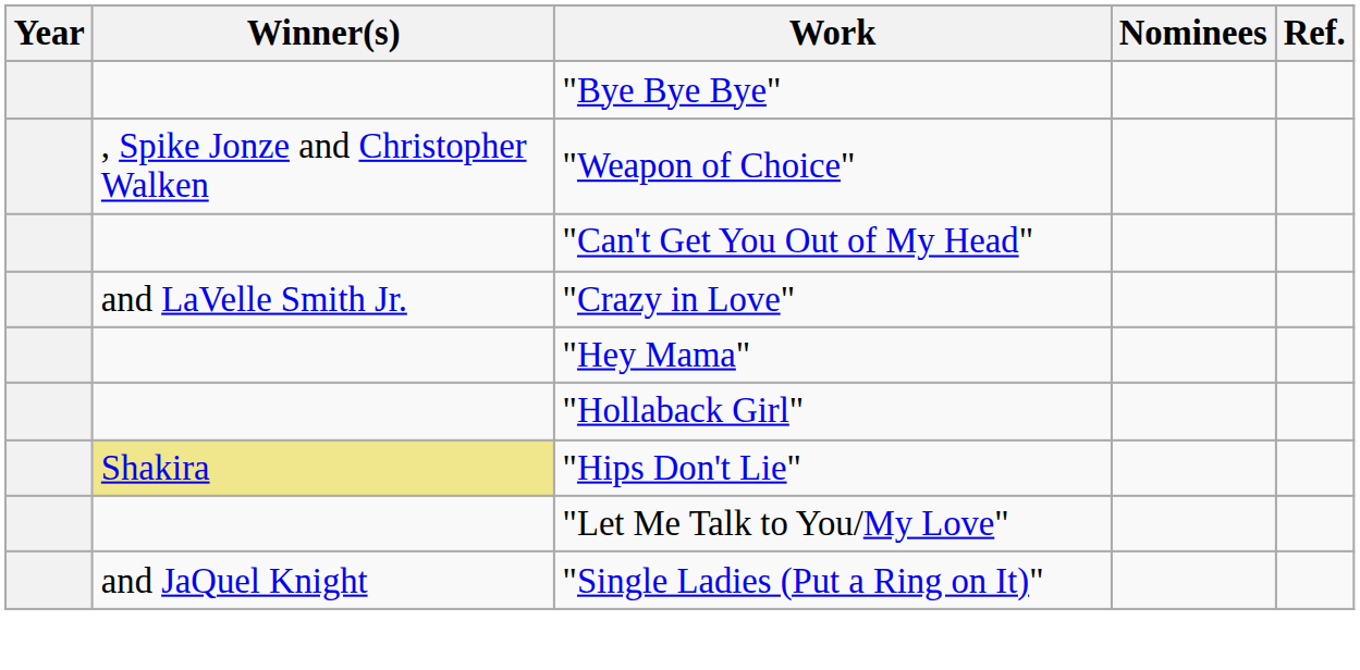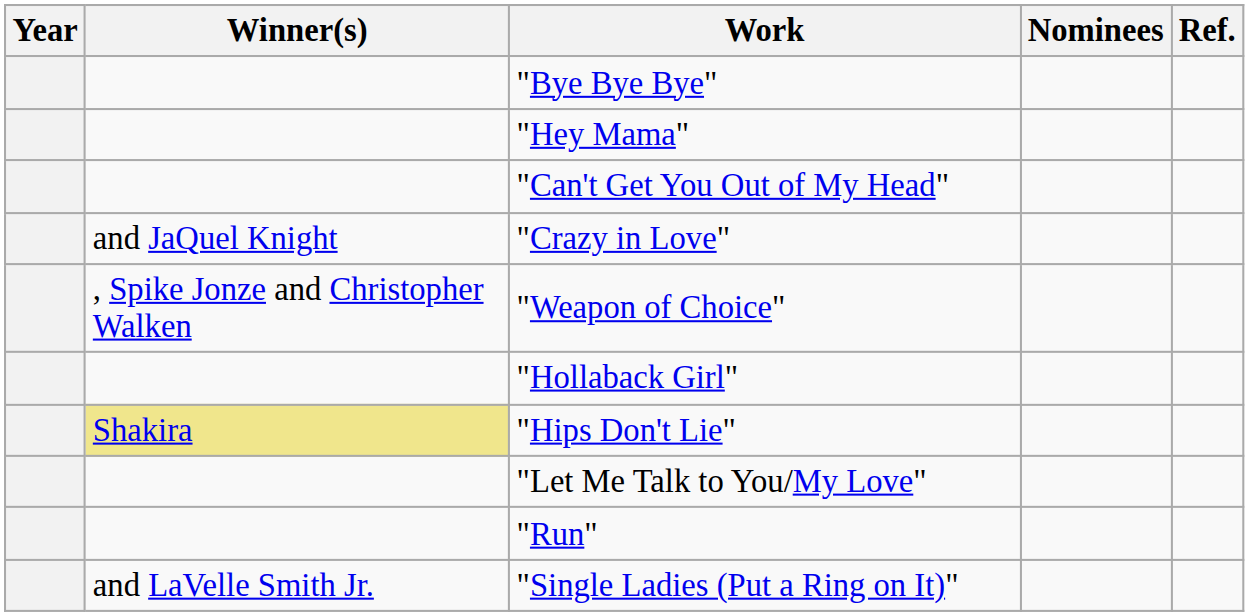rows swapped: "Weapon of Choice" <-> "Hey Mama"
"Crazy in Love" | Winner(s): and LaVelle Smith Jr. -> and JaQuel Knight
+ row: "Run"
"Single Ladies (Put a Ring on It)" | Winner(s): and JaQuel Knight -> and LaVelle Smith Jr.
